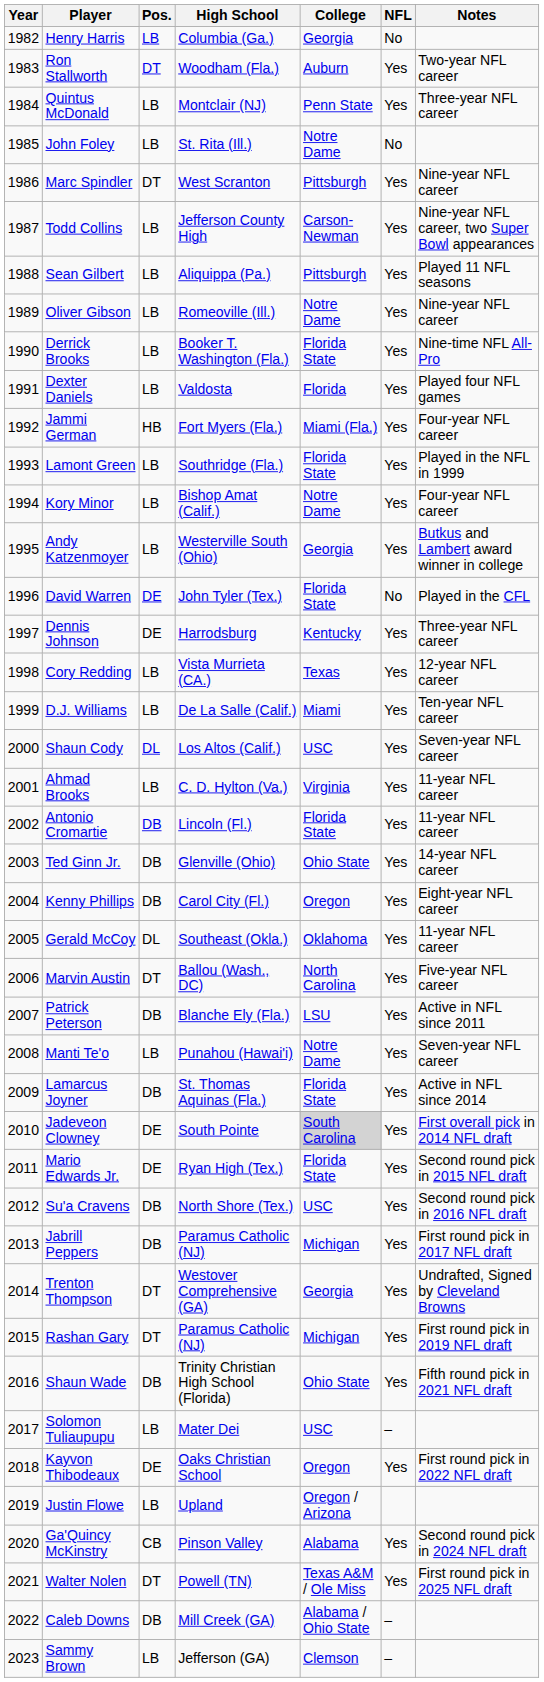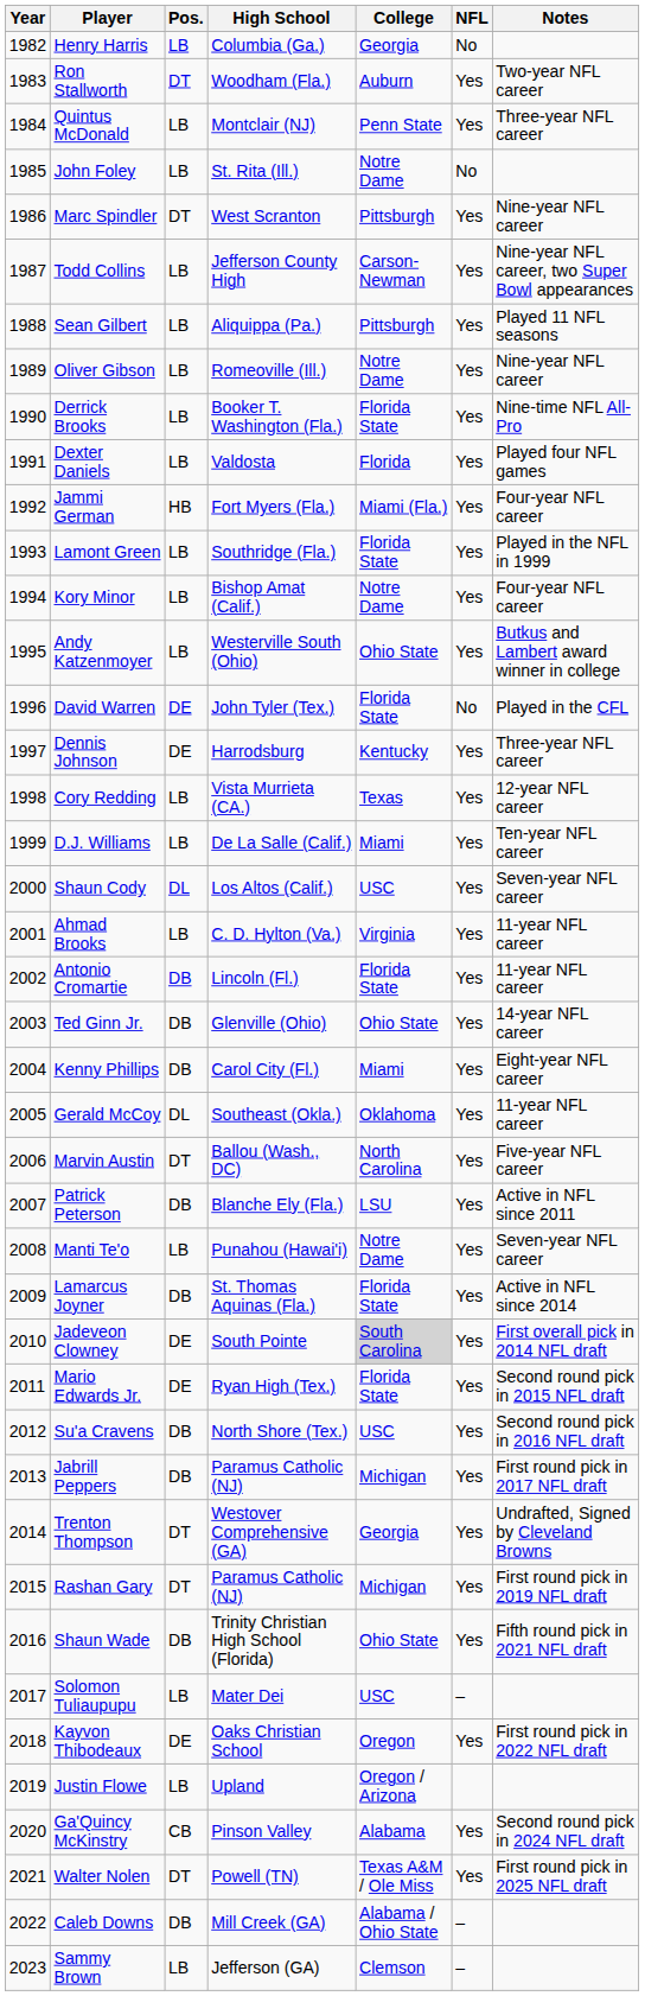Andy Katzenmoyer | College: Georgia -> Ohio State
Kenny Phillips | College: Oregon -> Miami
